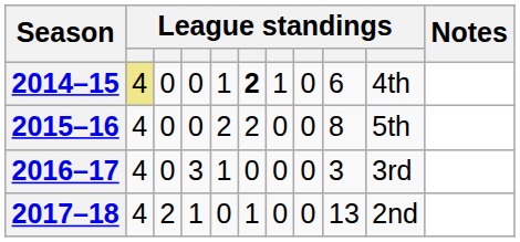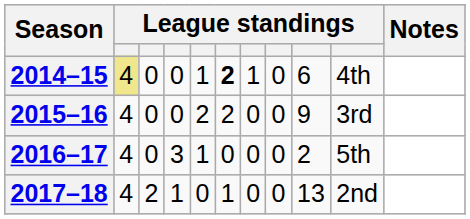2015–16 | column 9: 8 -> 9
2015–16 | column 10: 5th -> 3rd
2016–17 | column 9: 3 -> 2
2016–17 | column 10: 3rd -> 5th
